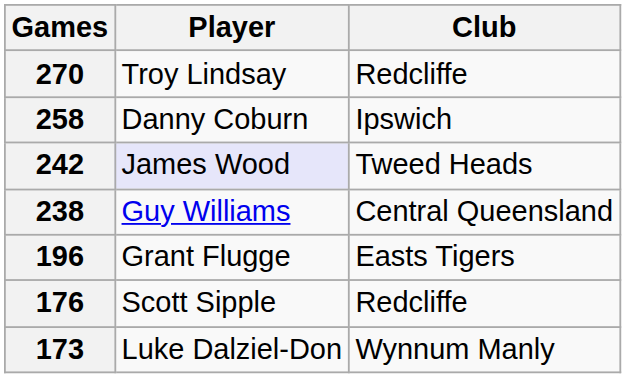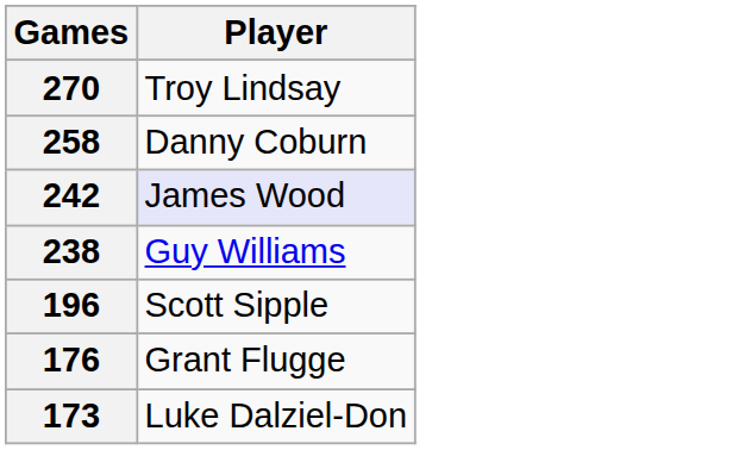- column: Club | Redcliffe | Ipswich | Tweed Heads | Central Queensland | Easts Tigers | Redcliffe | Wynnum Manly
196 | Player: Grant Flugge -> Scott Sipple
176 | Player: Scott Sipple -> Grant Flugge
